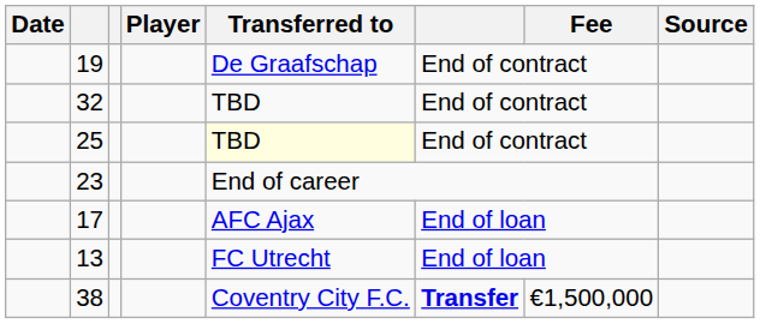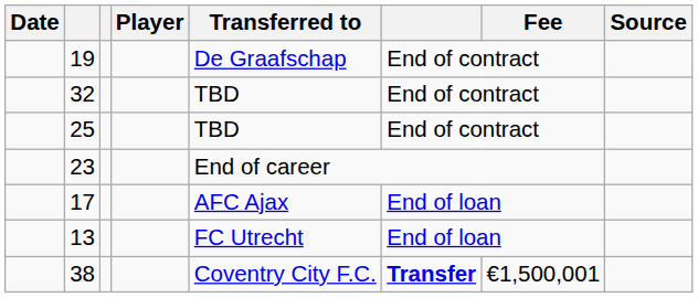25 | Transferred to: lightyellow background -> no background
38 | Fee: €1,500,000 -> €1,500,001
